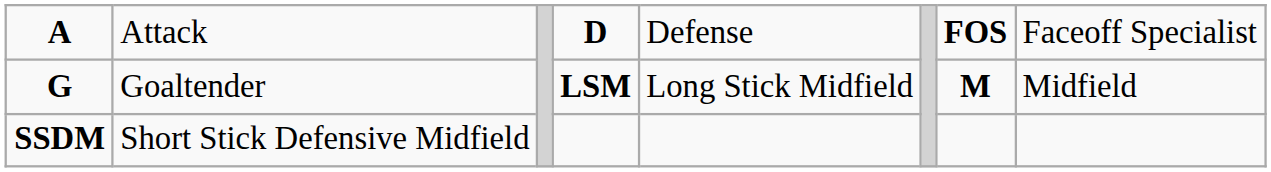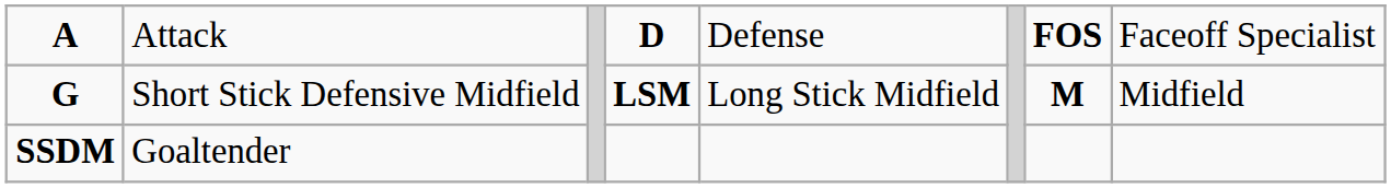G | column 2: Goaltender -> Short Stick Defensive Midfield
SSDM | column 2: Short Stick Defensive Midfield -> Goaltender
